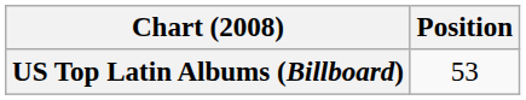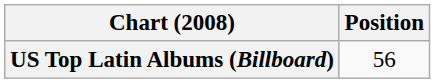US Top Latin Albums (Billboard) | Position: 53 -> 56
